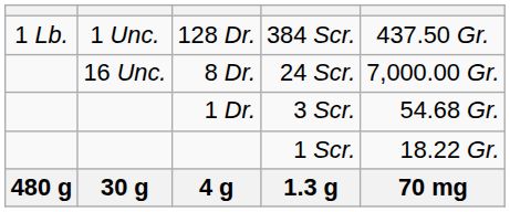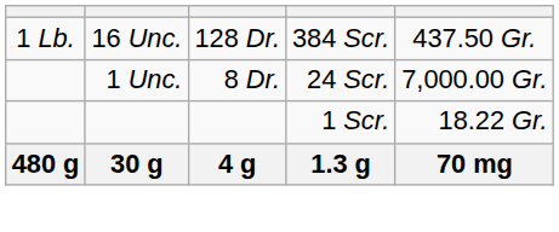128 Dr. | column 2: 1 Unc. -> 16 Unc.
8 Dr. | column 2: 16 Unc. -> 1 Unc.
- row: 1 Dr. | 3 Scr. | 54.68 Gr.
